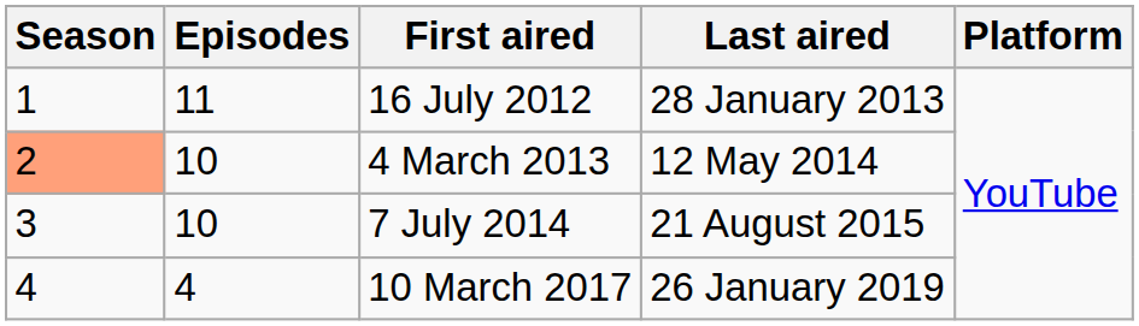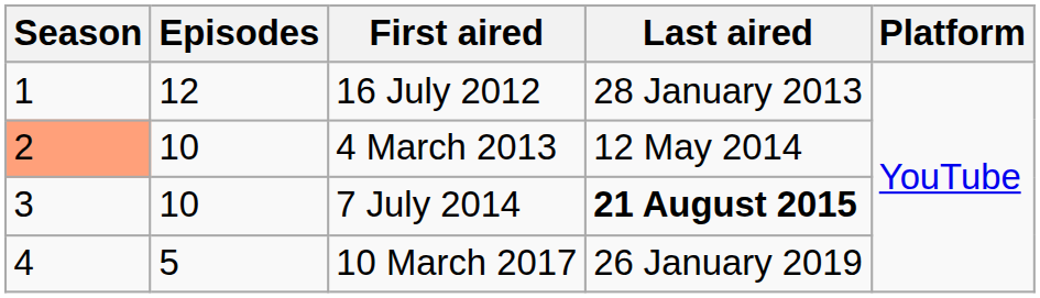16 July 2012 | Episodes: 11 -> 12
7 July 2014 | Last aired: normal -> bold
10 March 2017 | Episodes: 4 -> 5
